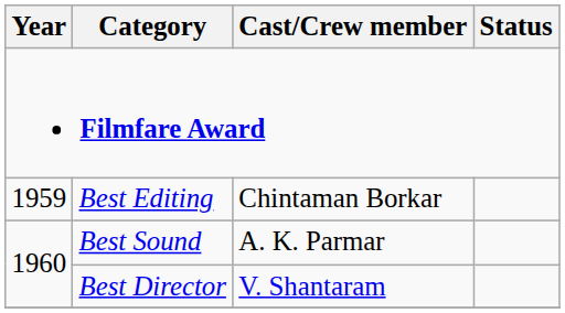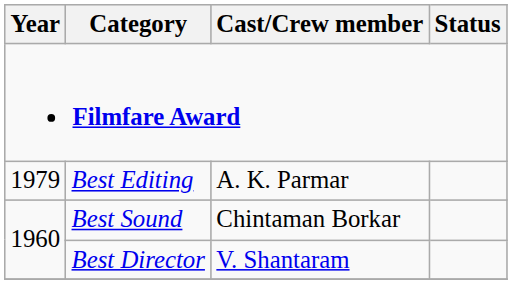Best Editing | Year: 1959 -> 1979
Best Editing | Cast/Crew member: Chintaman Borkar -> A. K. Parmar
Best Sound | Cast/Crew member: A. K. Parmar -> Chintaman Borkar
